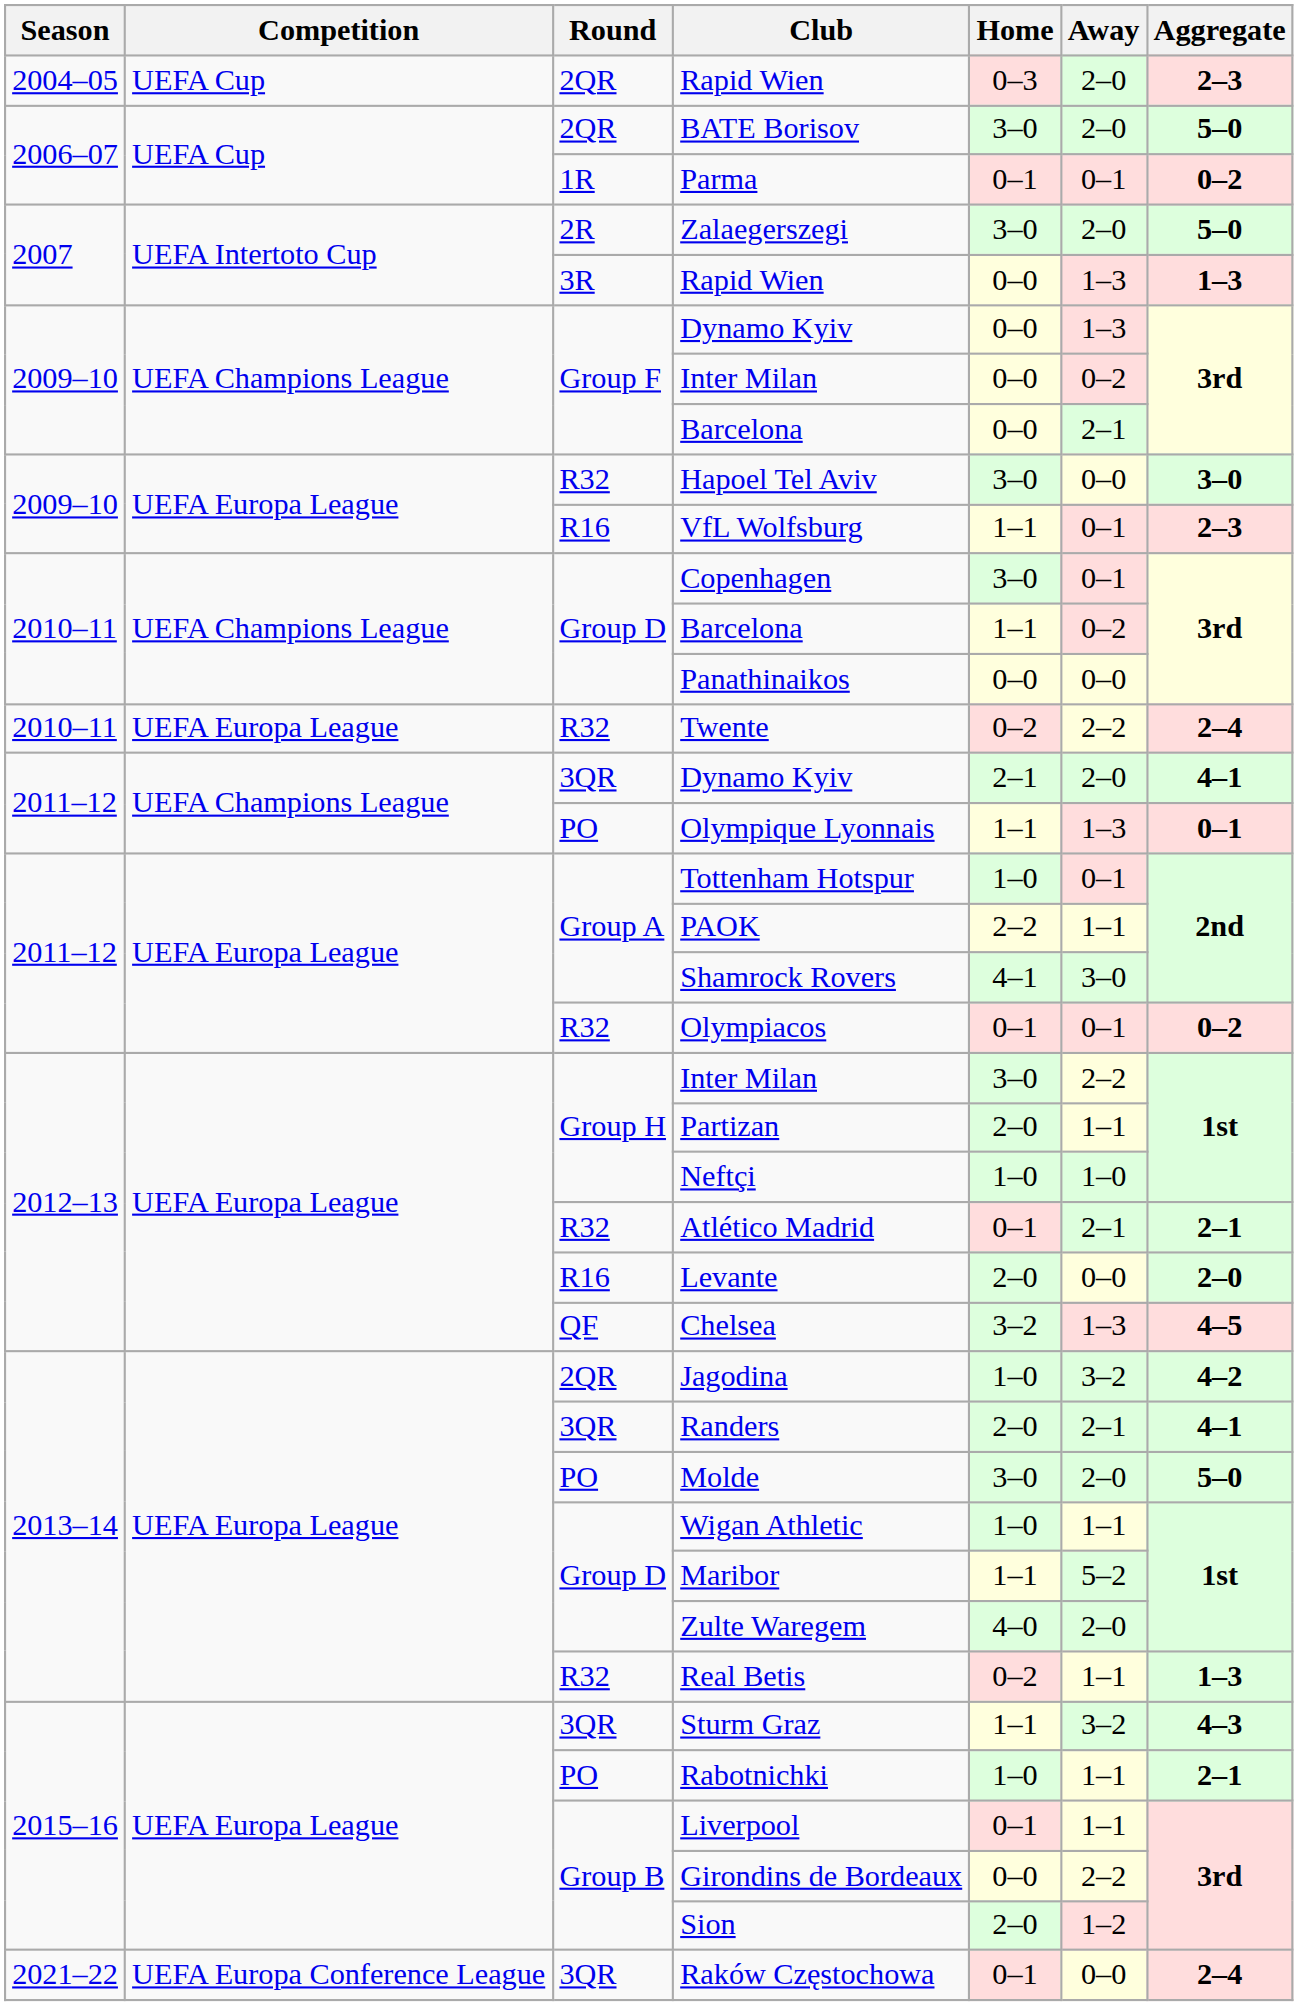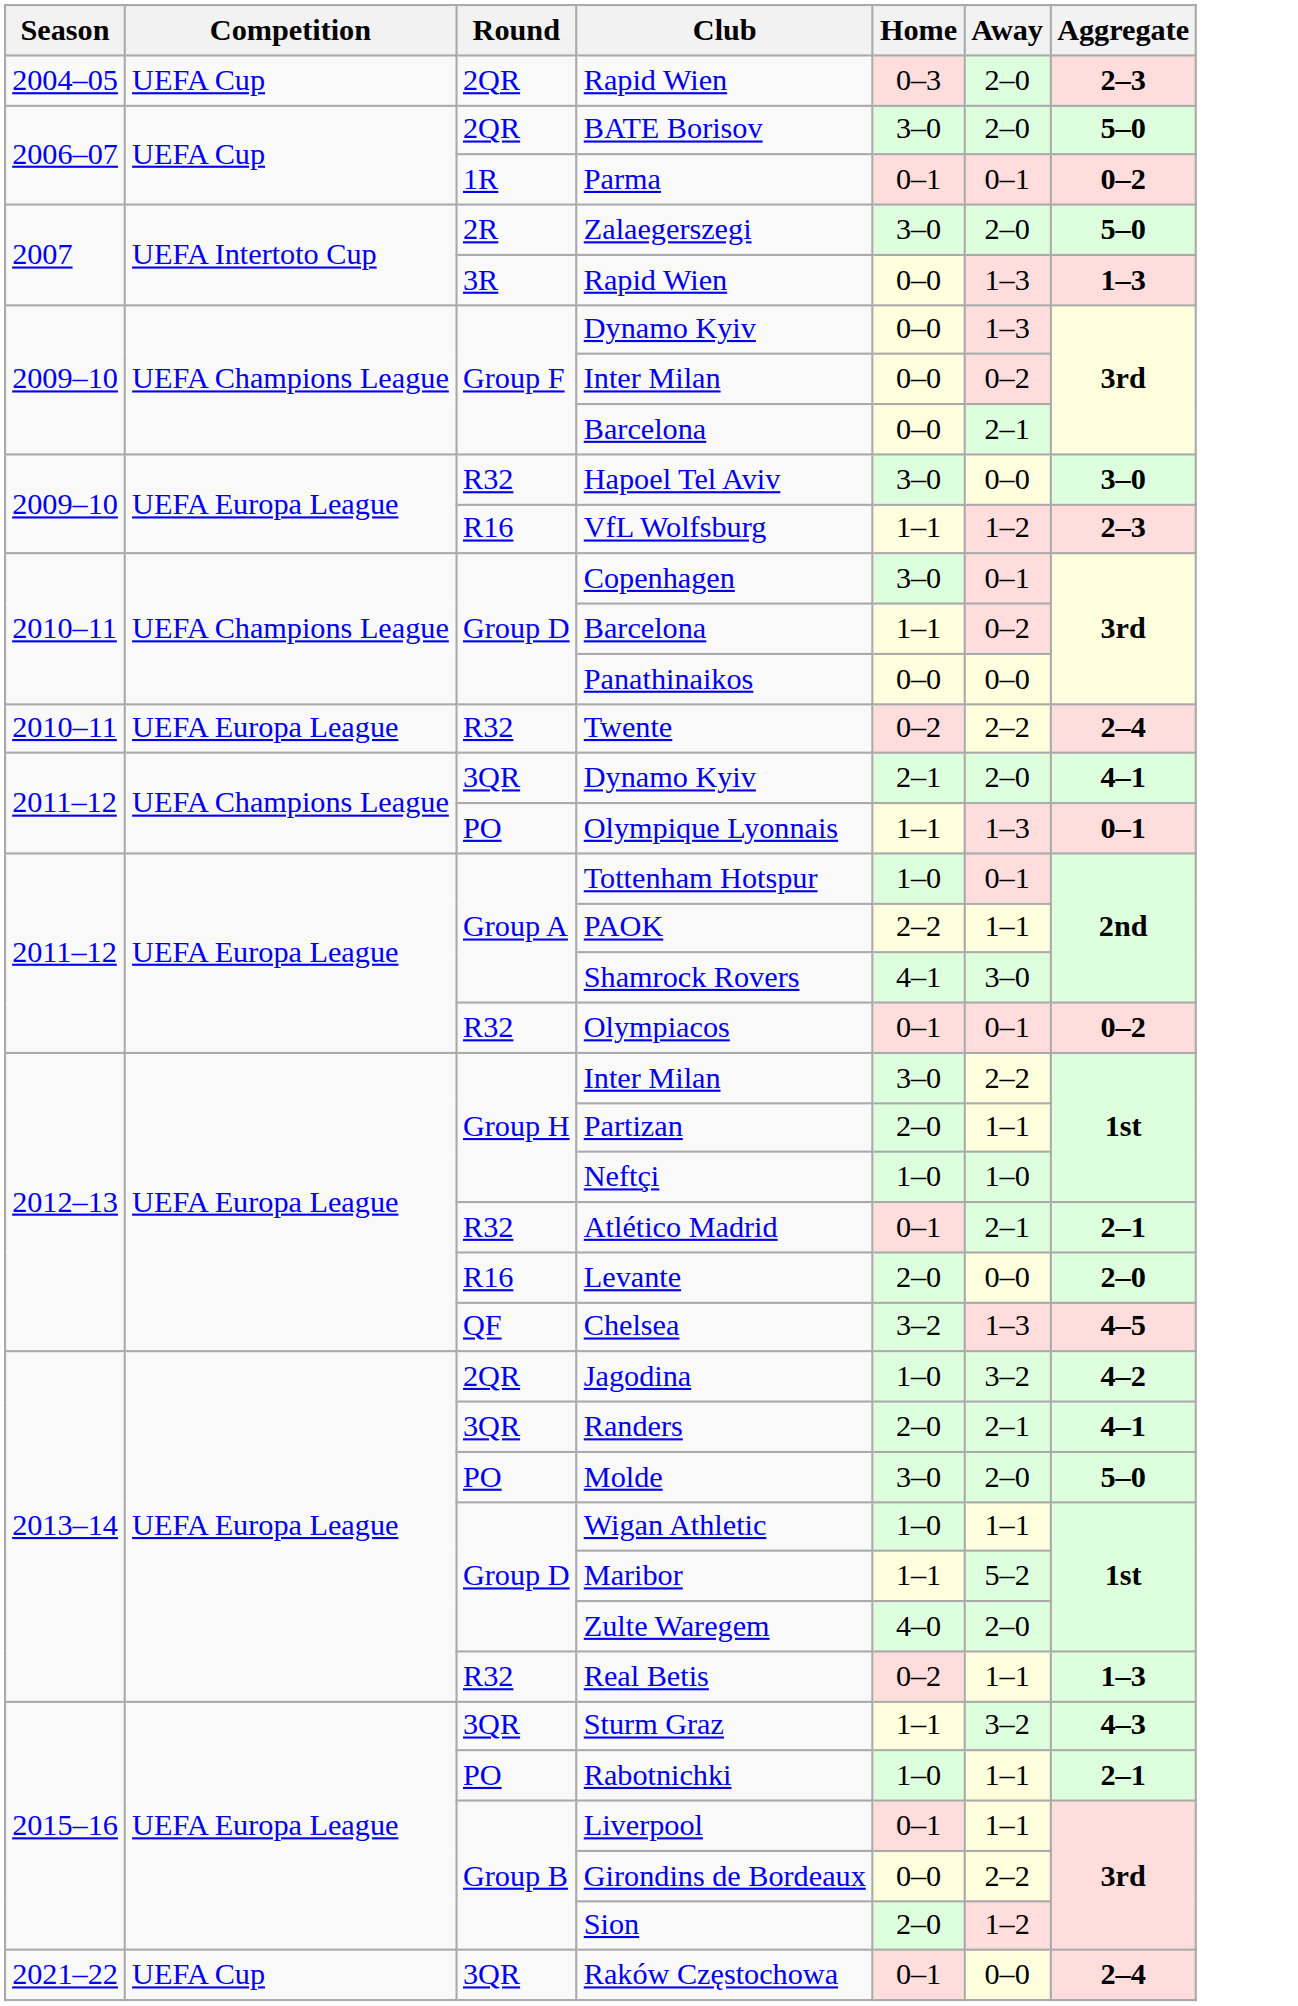VfL Wolfsburg | Away: 0–1 -> 1–2
Raków Częstochowa | Competition: UEFA Europa Conference League -> UEFA Cup
